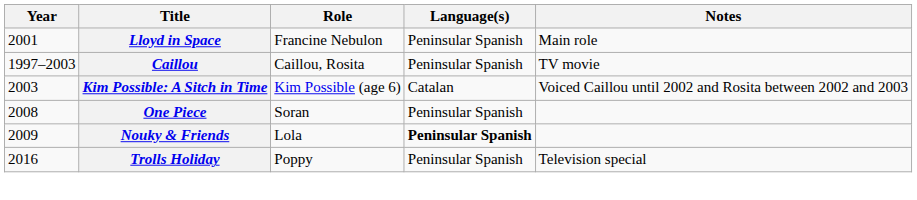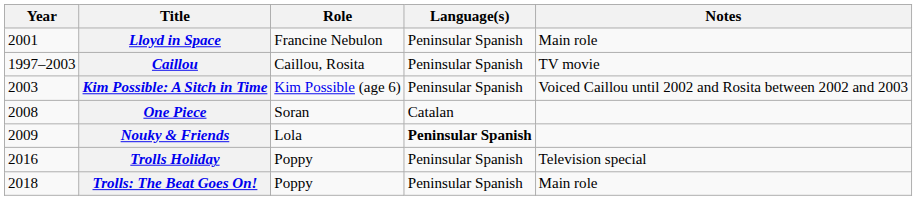Kim Possible: A Sitch in Time | Language(s): Catalan -> Peninsular Spanish
One Piece | Language(s): Peninsular Spanish -> Catalan
+ row: 2018 | Trolls: The Beat Goes On! | Poppy | Peninsular Spanish | Main role
